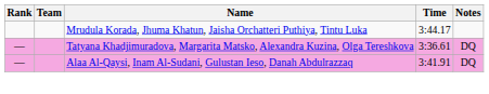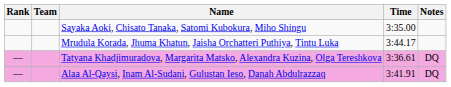+ row: Sayaka Aoki, Chisato Tanaka, Satomi Kubokura, Miho Shingu | 3:35.00
